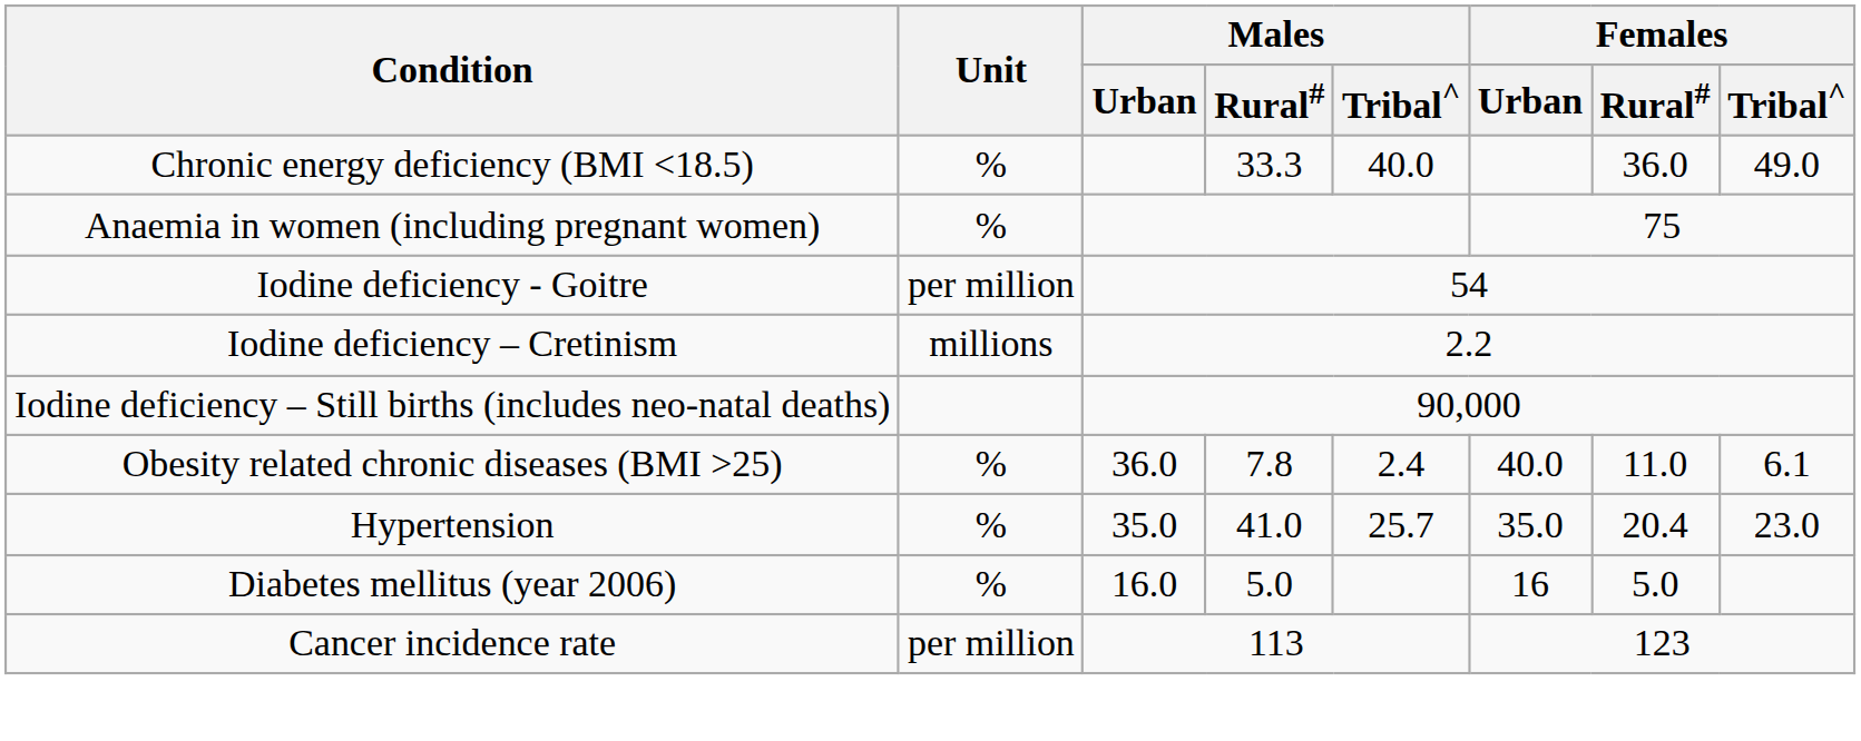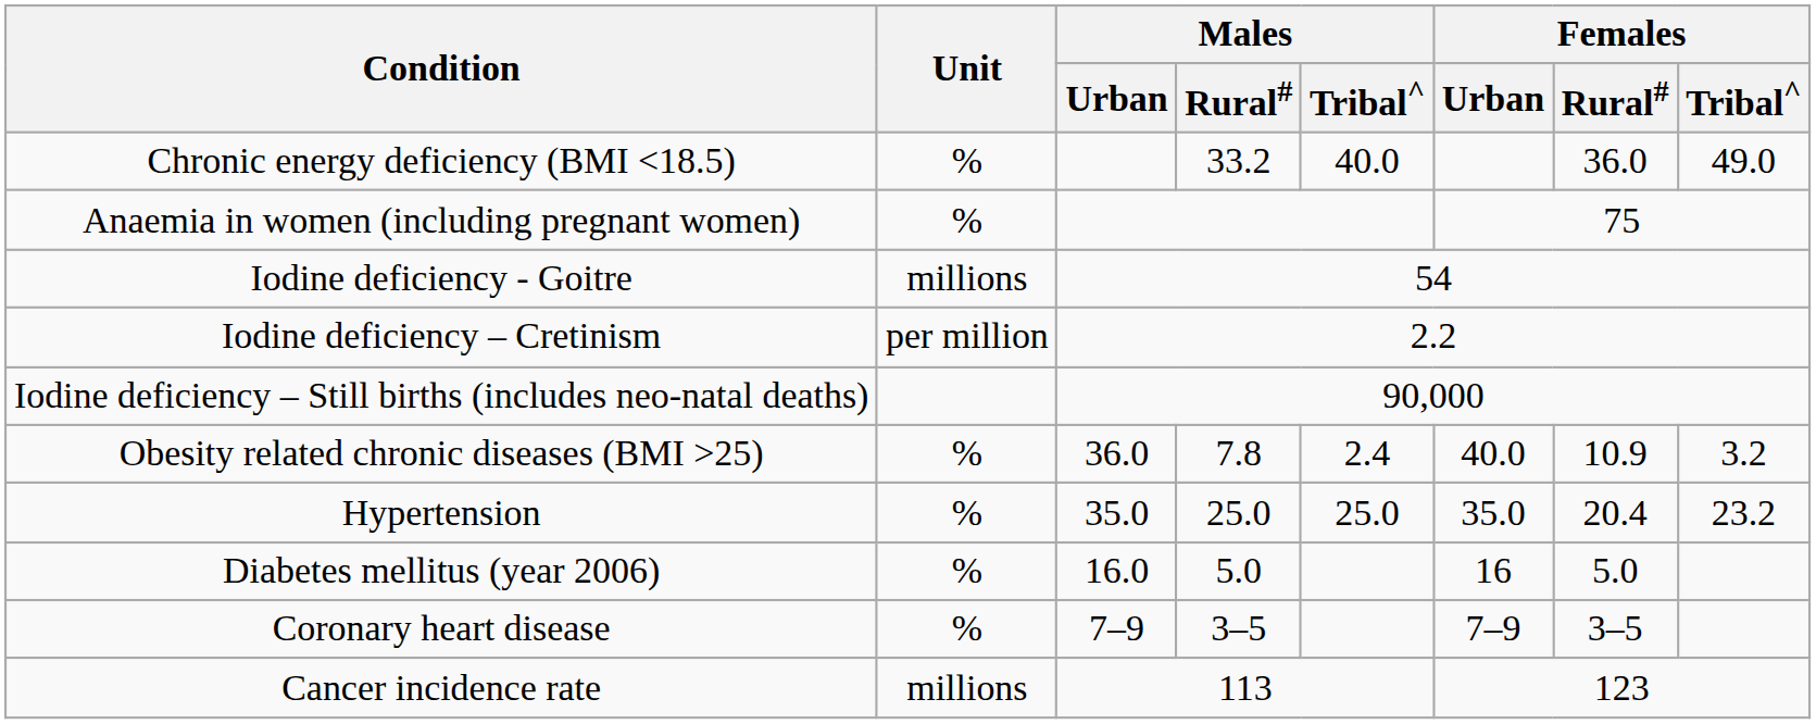Chronic energy deficiency (BMI <18.5) | Males / Rural#: 33.3 -> 33.2
Iodine deficiency - Goitre | Unit: per million -> millions
Iodine deficiency – Cretinism | Unit: millions -> per million
Obesity related chronic diseases (BMI >25) | Females / Rural#: 11.0 -> 10.9
Obesity related chronic diseases (BMI >25) | Females / Tribal^: 6.1 -> 3.2
Hypertension | Males / Rural#: 41.0 -> 25.0
Hypertension | Males / Tribal^: 25.7 -> 25.0
Hypertension | Females / Tribal^: 23.0 -> 23.2
+ row: Coronary heart disease | % | 7–9 | 3–5 | 7–9 | 3–5
Cancer incidence rate | Unit: per million -> millions
